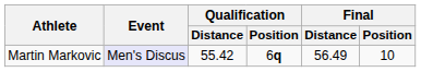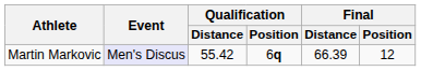Martin Markovic | Final / Distance: 56.49 -> 66.39
Martin Markovic | Final / Position: 10 -> 12
